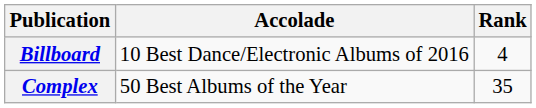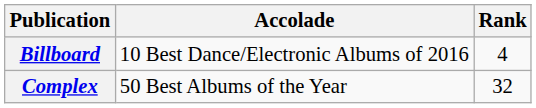Complex | Rank: 35 -> 32
